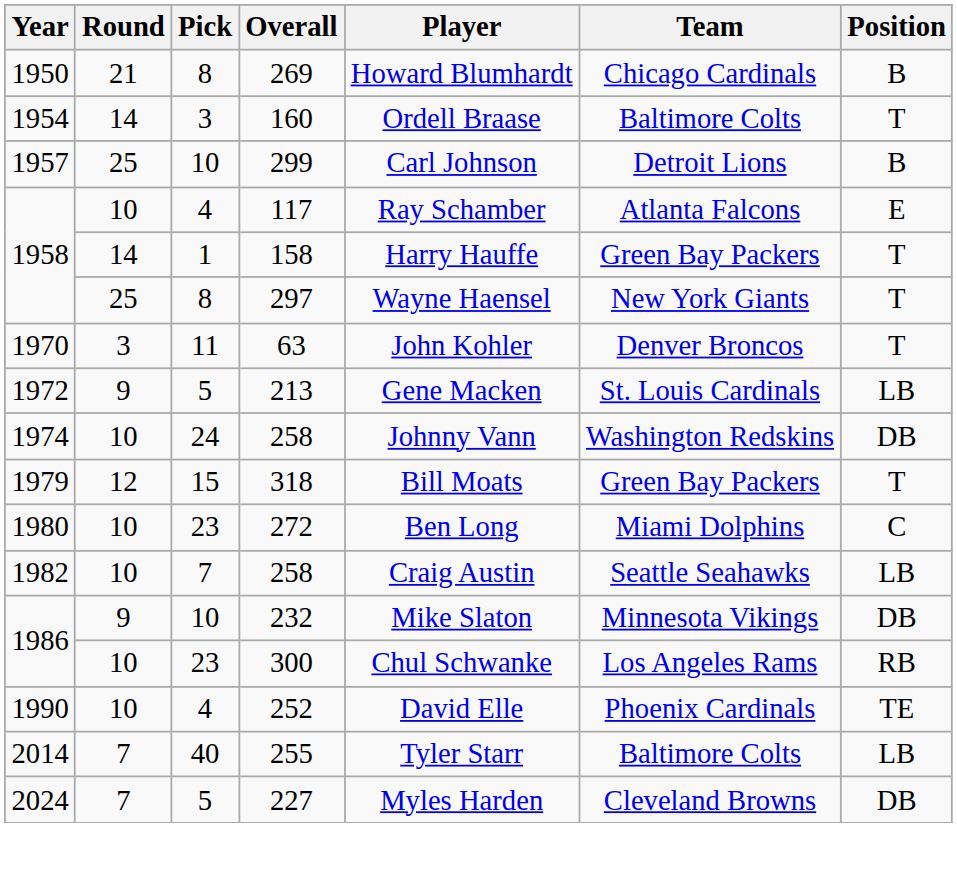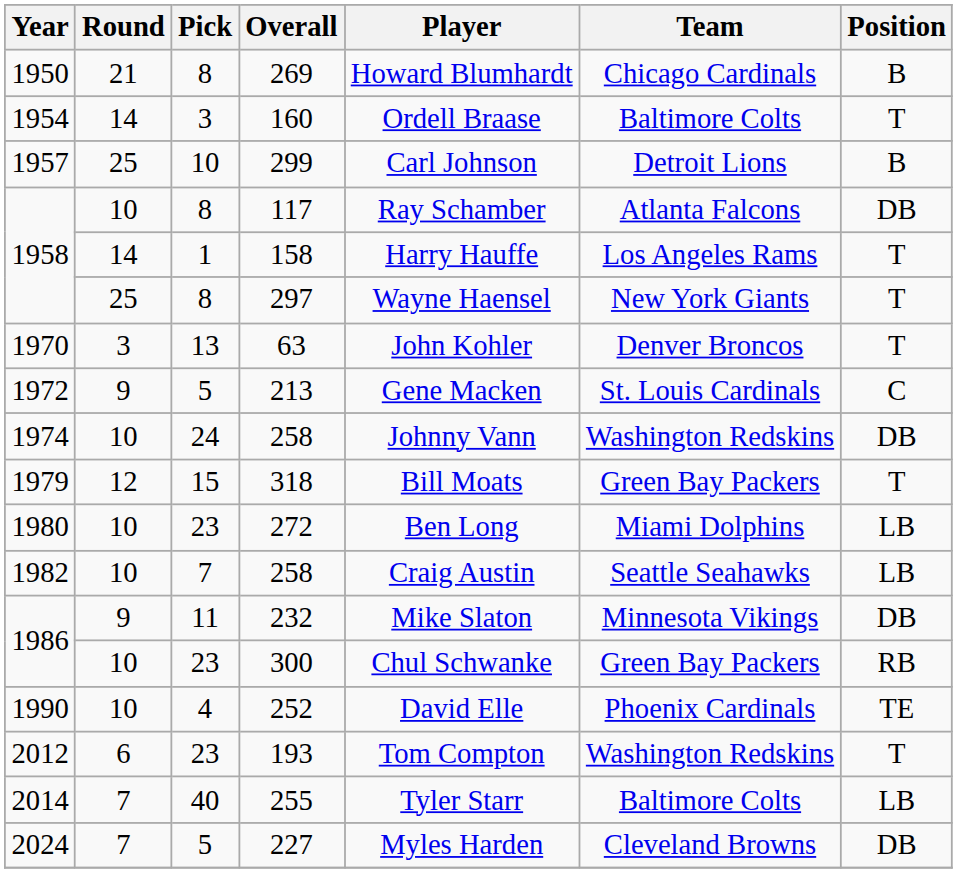117 | Pick: 4 -> 8
117 | Position: E -> DB
158 | Team: Green Bay Packers -> Los Angeles Rams
63 | Pick: 11 -> 13
213 | Position: LB -> C
272 | Position: C -> LB
232 | Pick: 10 -> 11
300 | Team: Los Angeles Rams -> Green Bay Packers
+ row: 2012 | 6 | 23 | 193 | Tom Compton | Washington Redskins | T
